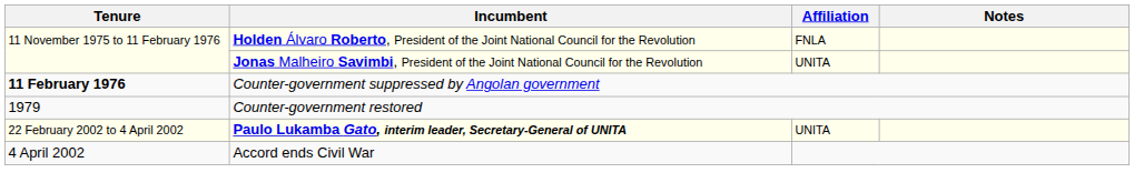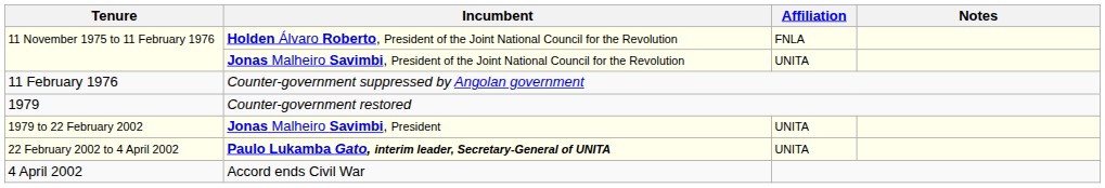Counter-government suppressed by Angolan government | Tenure: bold -> normal
+ row: 1979 to 22 February 2002 | Jonas Malheiro Savimbi, President | UNITA
